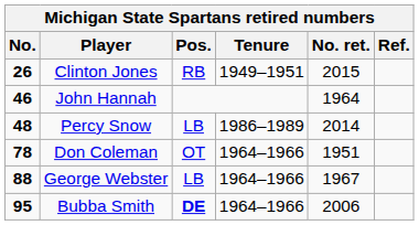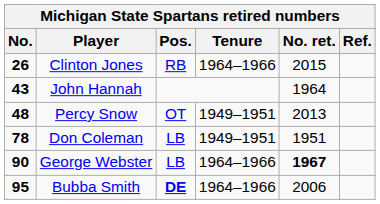Clinton Jones | Tenure: 1949–1951 -> 1964–1966
John Hannah | No.: 46 -> 43
Percy Snow | Pos.: LB -> OT
Percy Snow | Tenure: 1986–1989 -> 1949–1951
Percy Snow | No. ret.: 2014 -> 2013
Don Coleman | Pos.: OT -> LB
Don Coleman | Tenure: 1964–1966 -> 1949–1951
George Webster | No.: 88 -> 90
George Webster | No. ret.: normal -> bold
